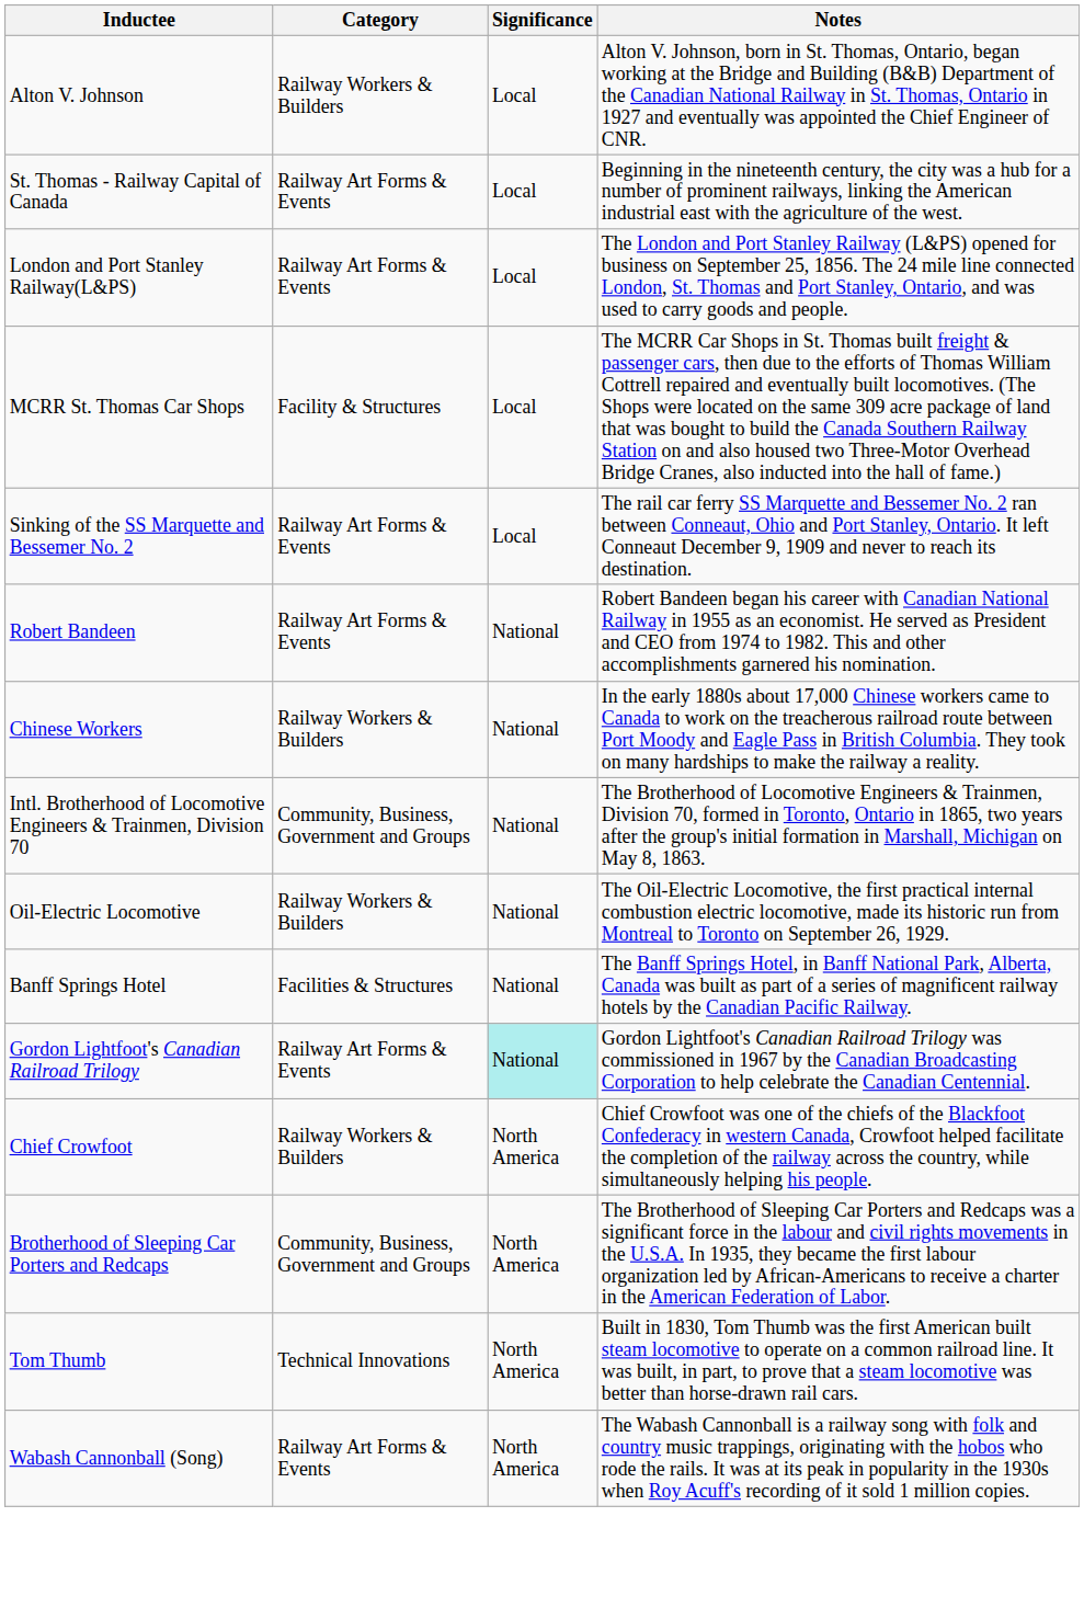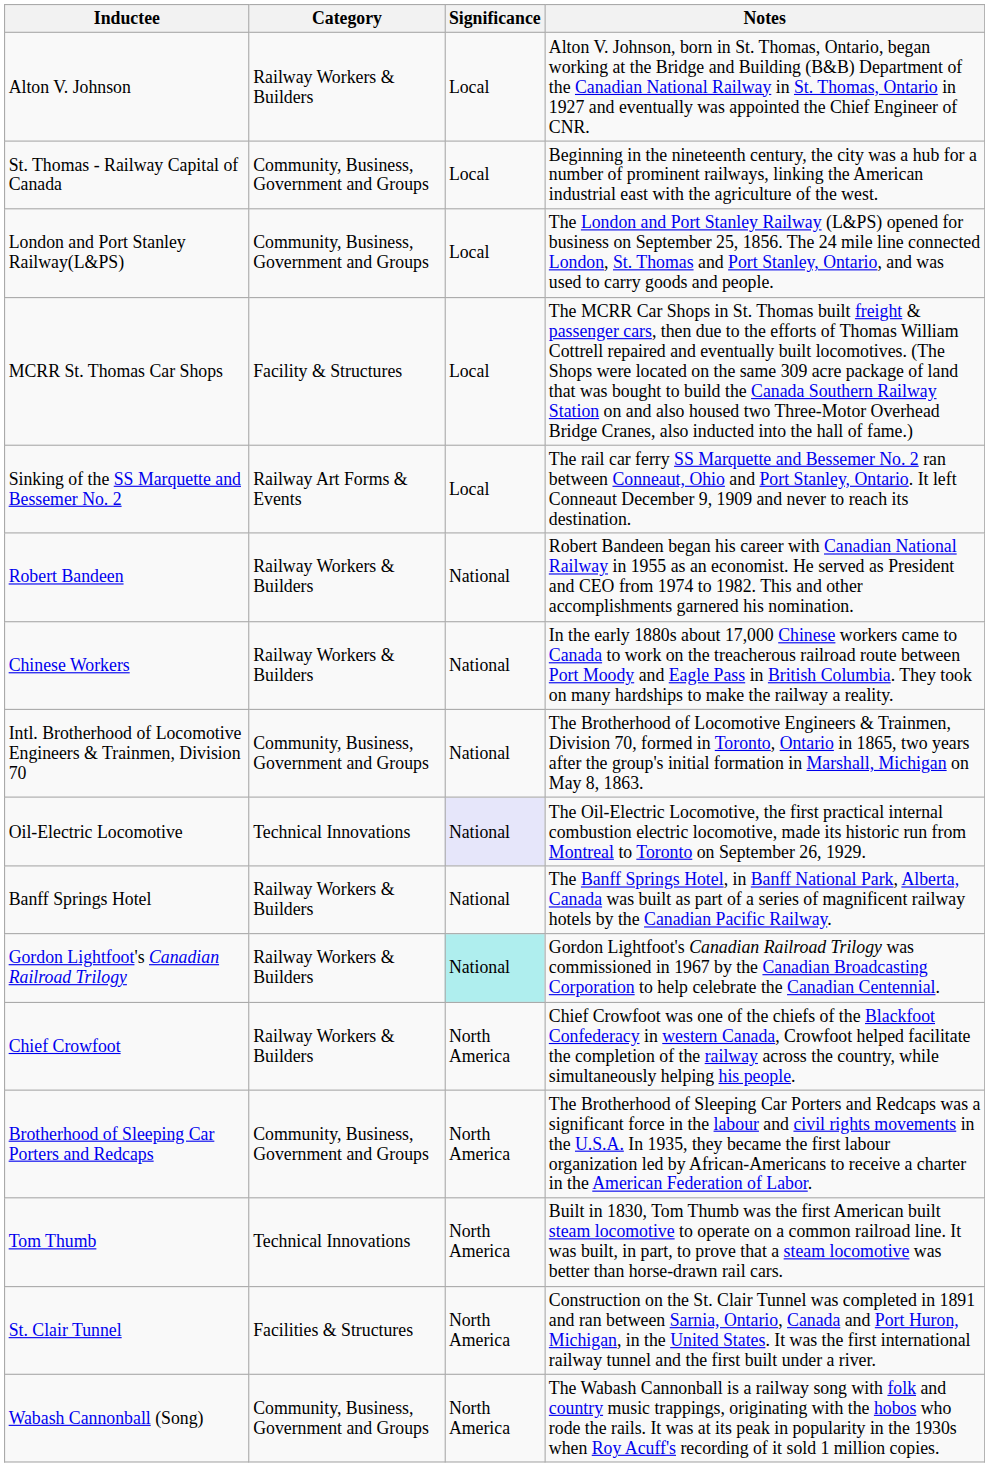St. Thomas - Railway Capital of Canada | Category: Railway Art Forms & Events -> Community, Business, Government and Groups
London and Port Stanley Railway(L&PS) | Category: Railway Art Forms & Events -> Community, Business, Government and Groups
Robert Bandeen | Category: Railway Art Forms & Events -> Railway Workers & Builders
Oil-Electric Locomotive | Category: Railway Workers & Builders -> Technical Innovations
Oil-Electric Locomotive | Significance: no background -> lavender background
Banff Springs Hotel | Category: Facilities & Structures -> Railway Workers & Builders
Gordon Lightfoot's Canadian Railroad Trilogy | Category: Railway Art Forms & Events -> Railway Workers & Builders
+ row: St. Clair Tunnel | Facilities & Structures | North America | Construction on the St. Clair Tunnel was completed in 1891 and ran between Sarnia, Ontario, Canada and Port Huron, Michigan, in the United States. It was the first international railway tunnel and the first built under a river.
Wabash Cannonball (Song) | Category: Railway Art Forms & Events -> Community, Business, Government and Groups
